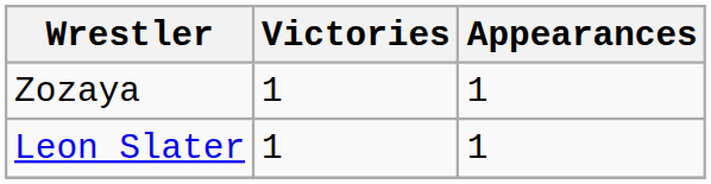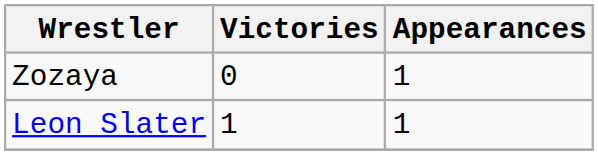Zozaya | Victories: 1 -> 0
